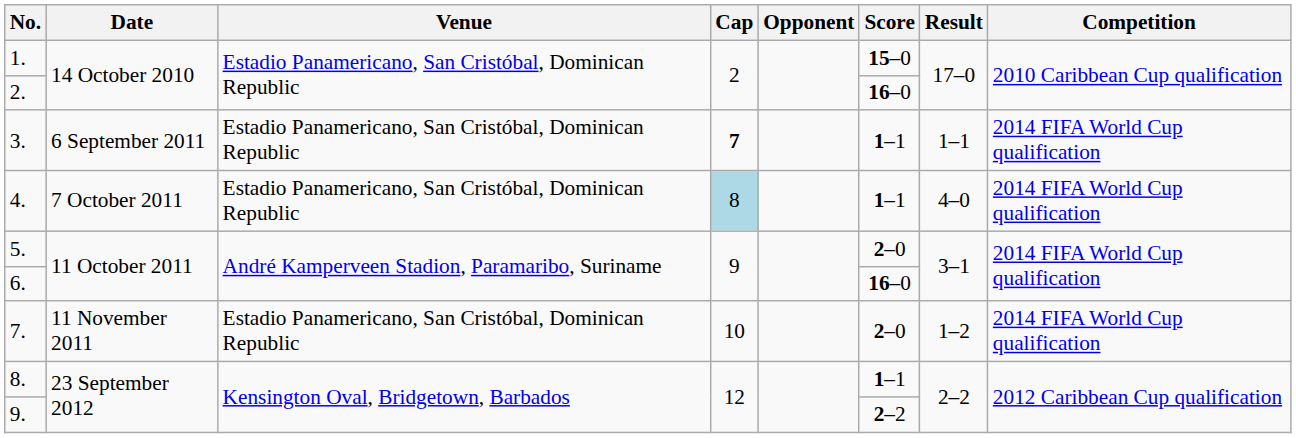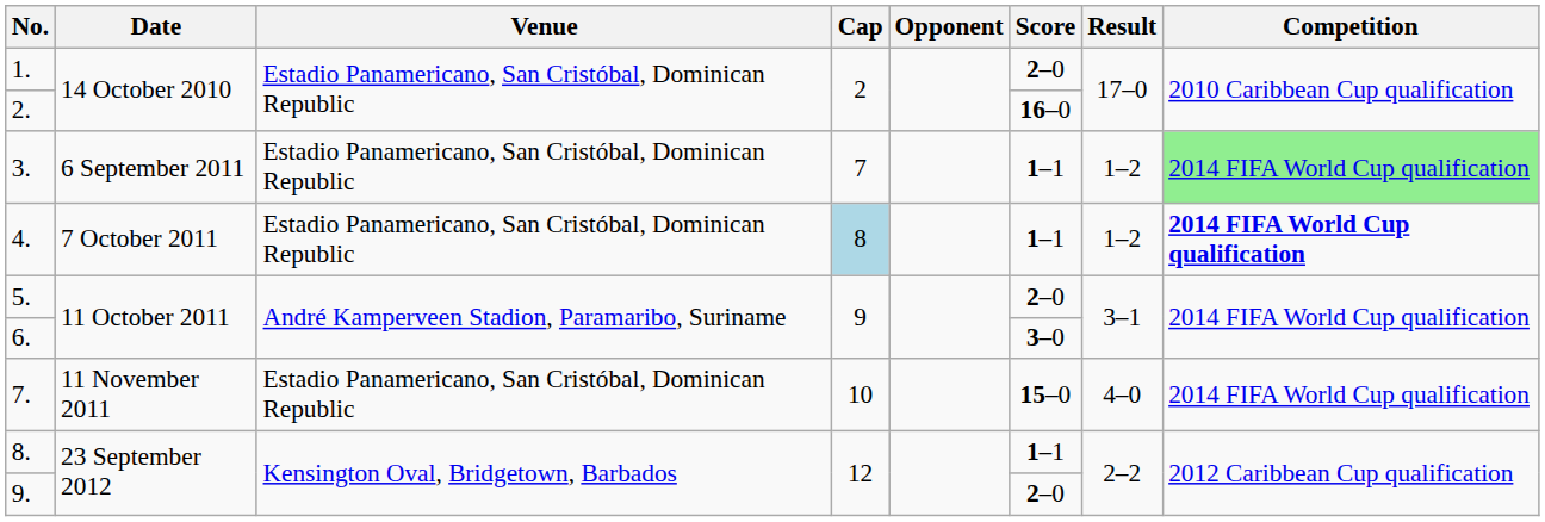1. | Score: 15–0 -> 2–0
3. | Cap: bold -> normal
3. | Result: 1–1 -> 1–2
3. | Competition: no background -> lightgreen background
4. | Result: 4–0 -> 1–2
4. | Competition: normal -> bold
6. | Score: 16–0 -> 3–0
7. | Score: 2–0 -> 15–0
7. | Result: 1–2 -> 4–0
9. | Score: 2–2 -> 2–0
